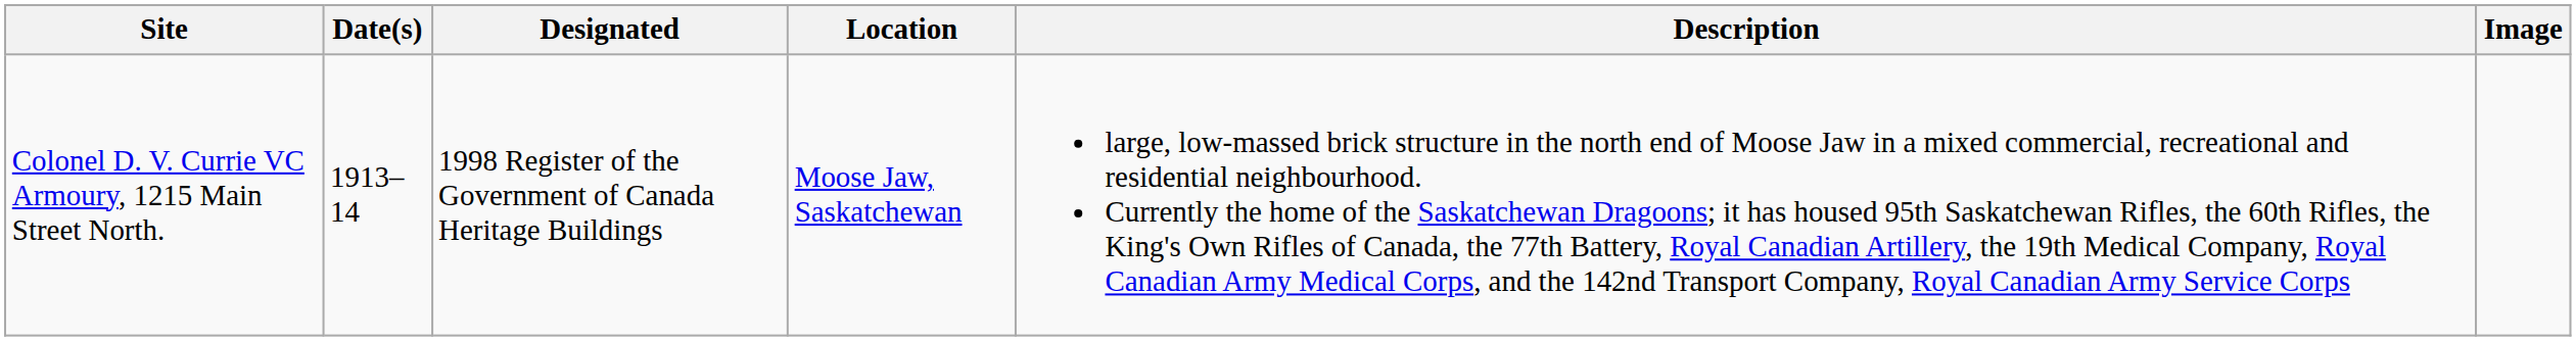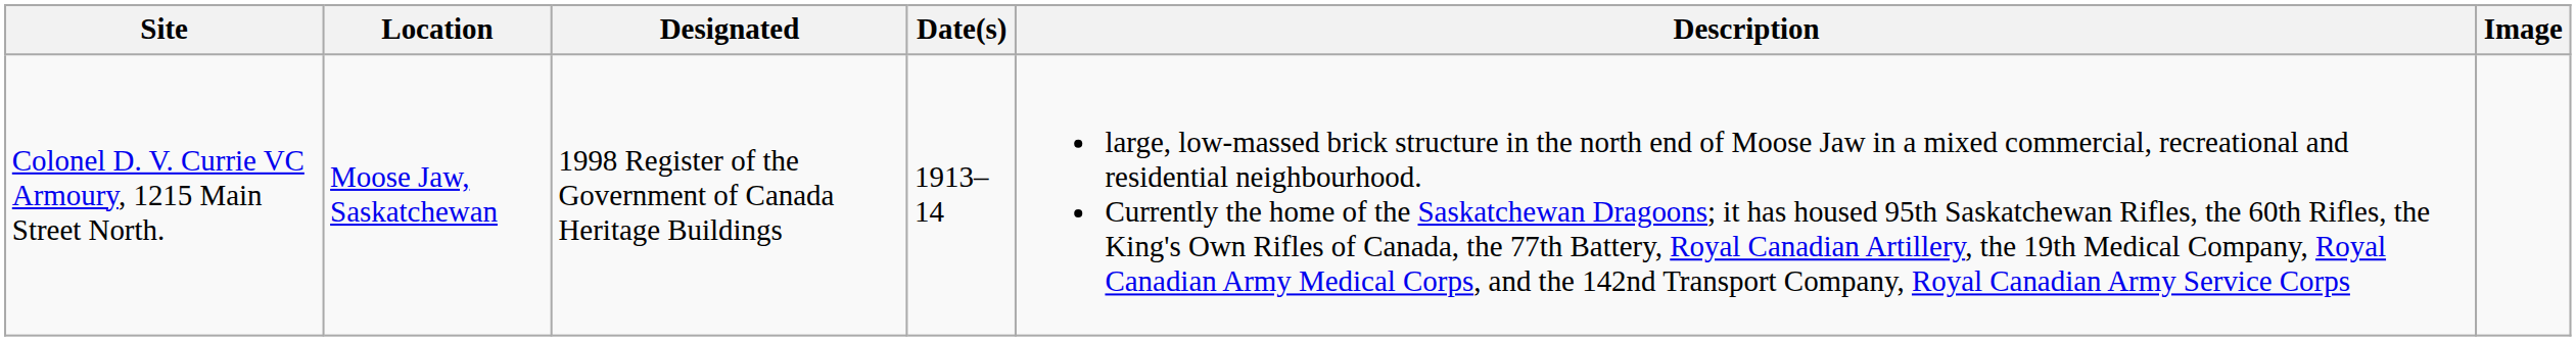columns swapped: Date(s) <-> Location
